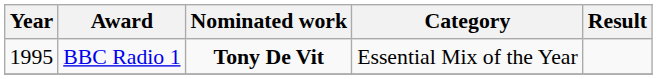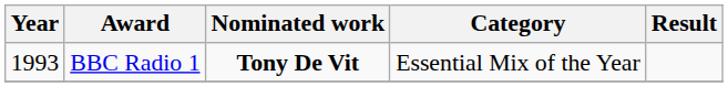BBC Radio 1 | Year: 1995 -> 1993
